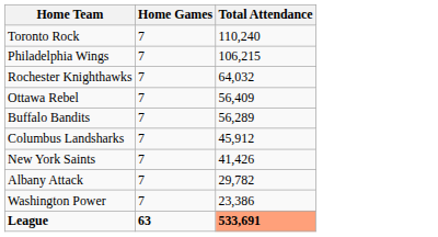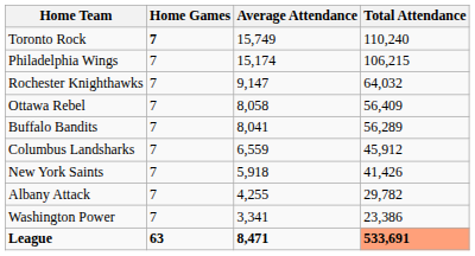+ column: Average Attendance | 15,749 | 15,174 | 9,147 | 8,058 | 8,041 | 6,559 | 5,918 | 4,255 | 3,341 | 8,471
Toronto Rock | Home Games: normal -> bold
